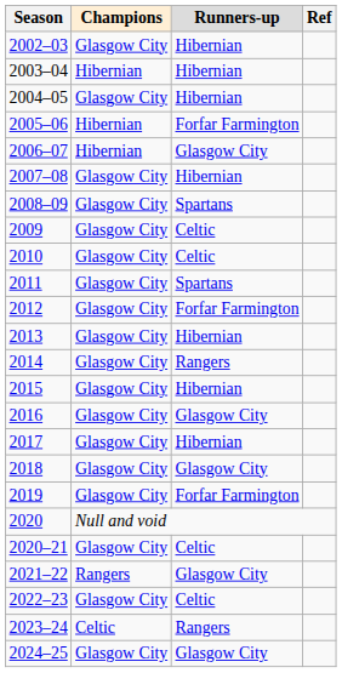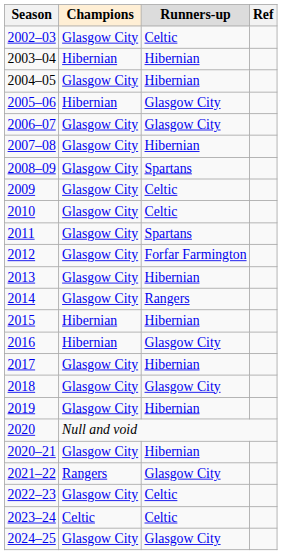2002–03 | Runners-up: Hibernian -> Celtic
2005–06 | Runners-up: Forfar Farmington -> Glasgow City
2006–07 | Champions: Hibernian -> Glasgow City
2015 | Champions: Glasgow City -> Hibernian
2016 | Champions: Glasgow City -> Hibernian
2019 | Runners-up: Forfar Farmington -> Hibernian
2020–21 | Runners-up: Celtic -> Hibernian
2023–24 | Runners-up: Rangers -> Celtic
